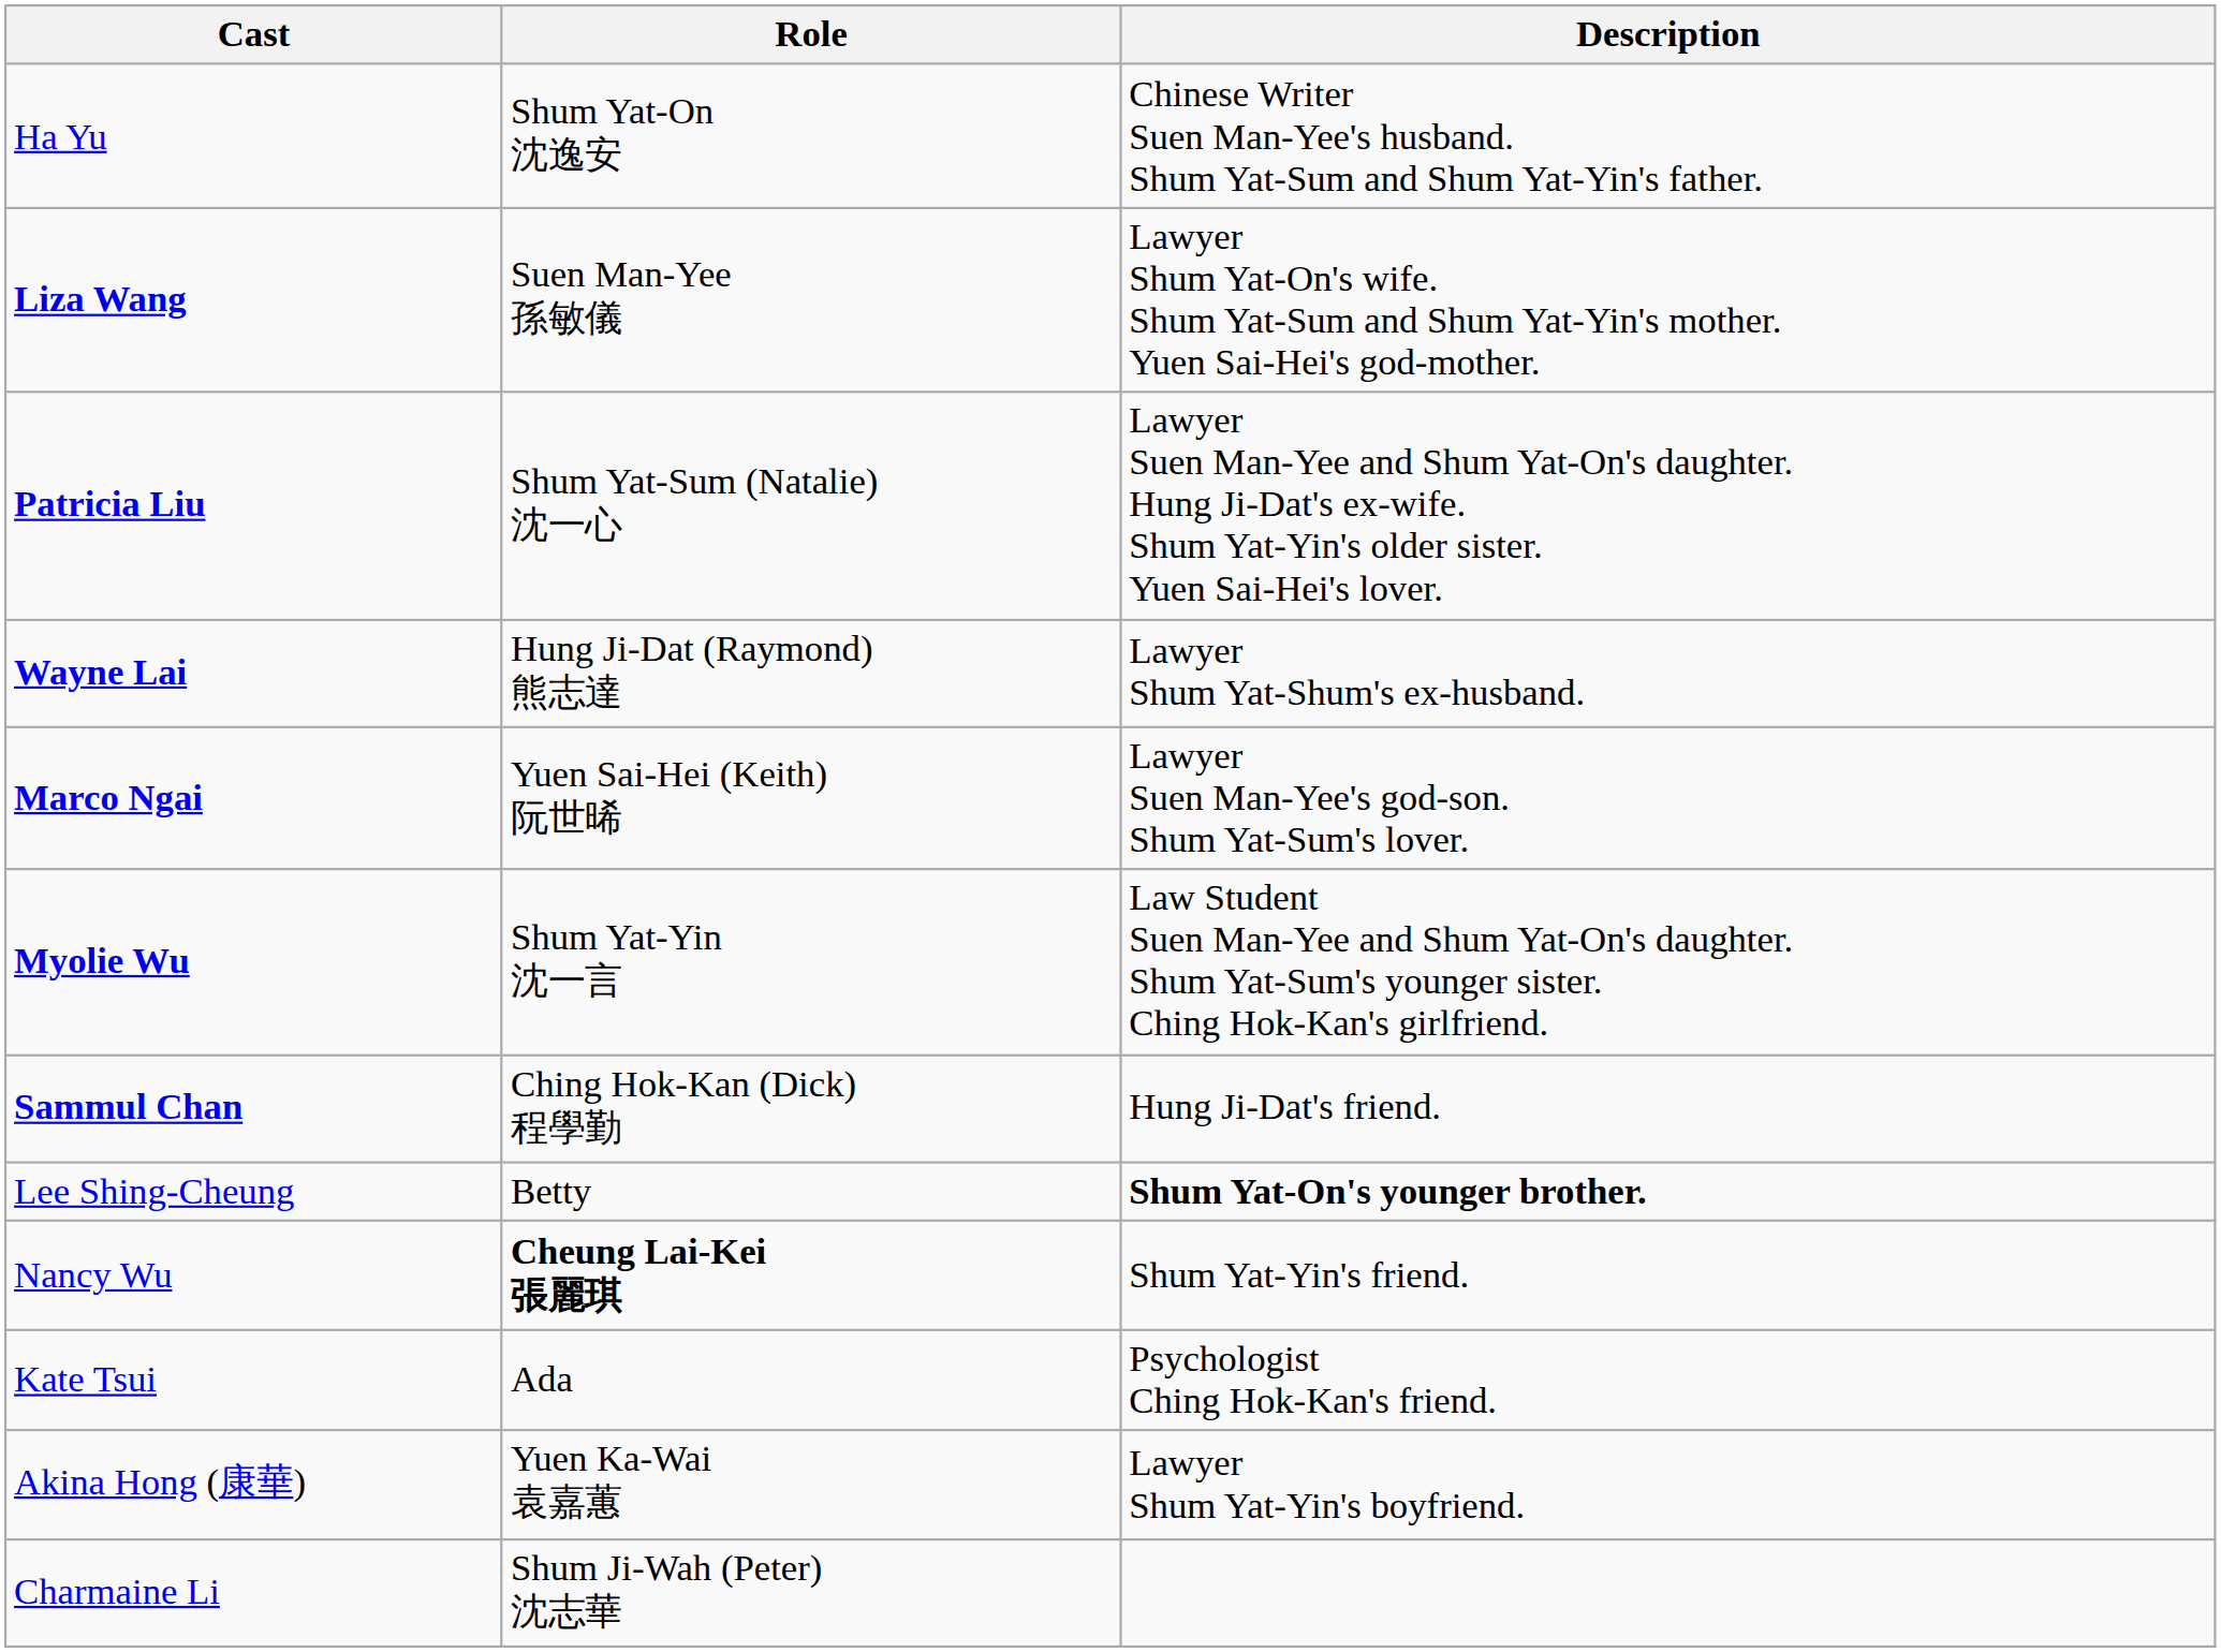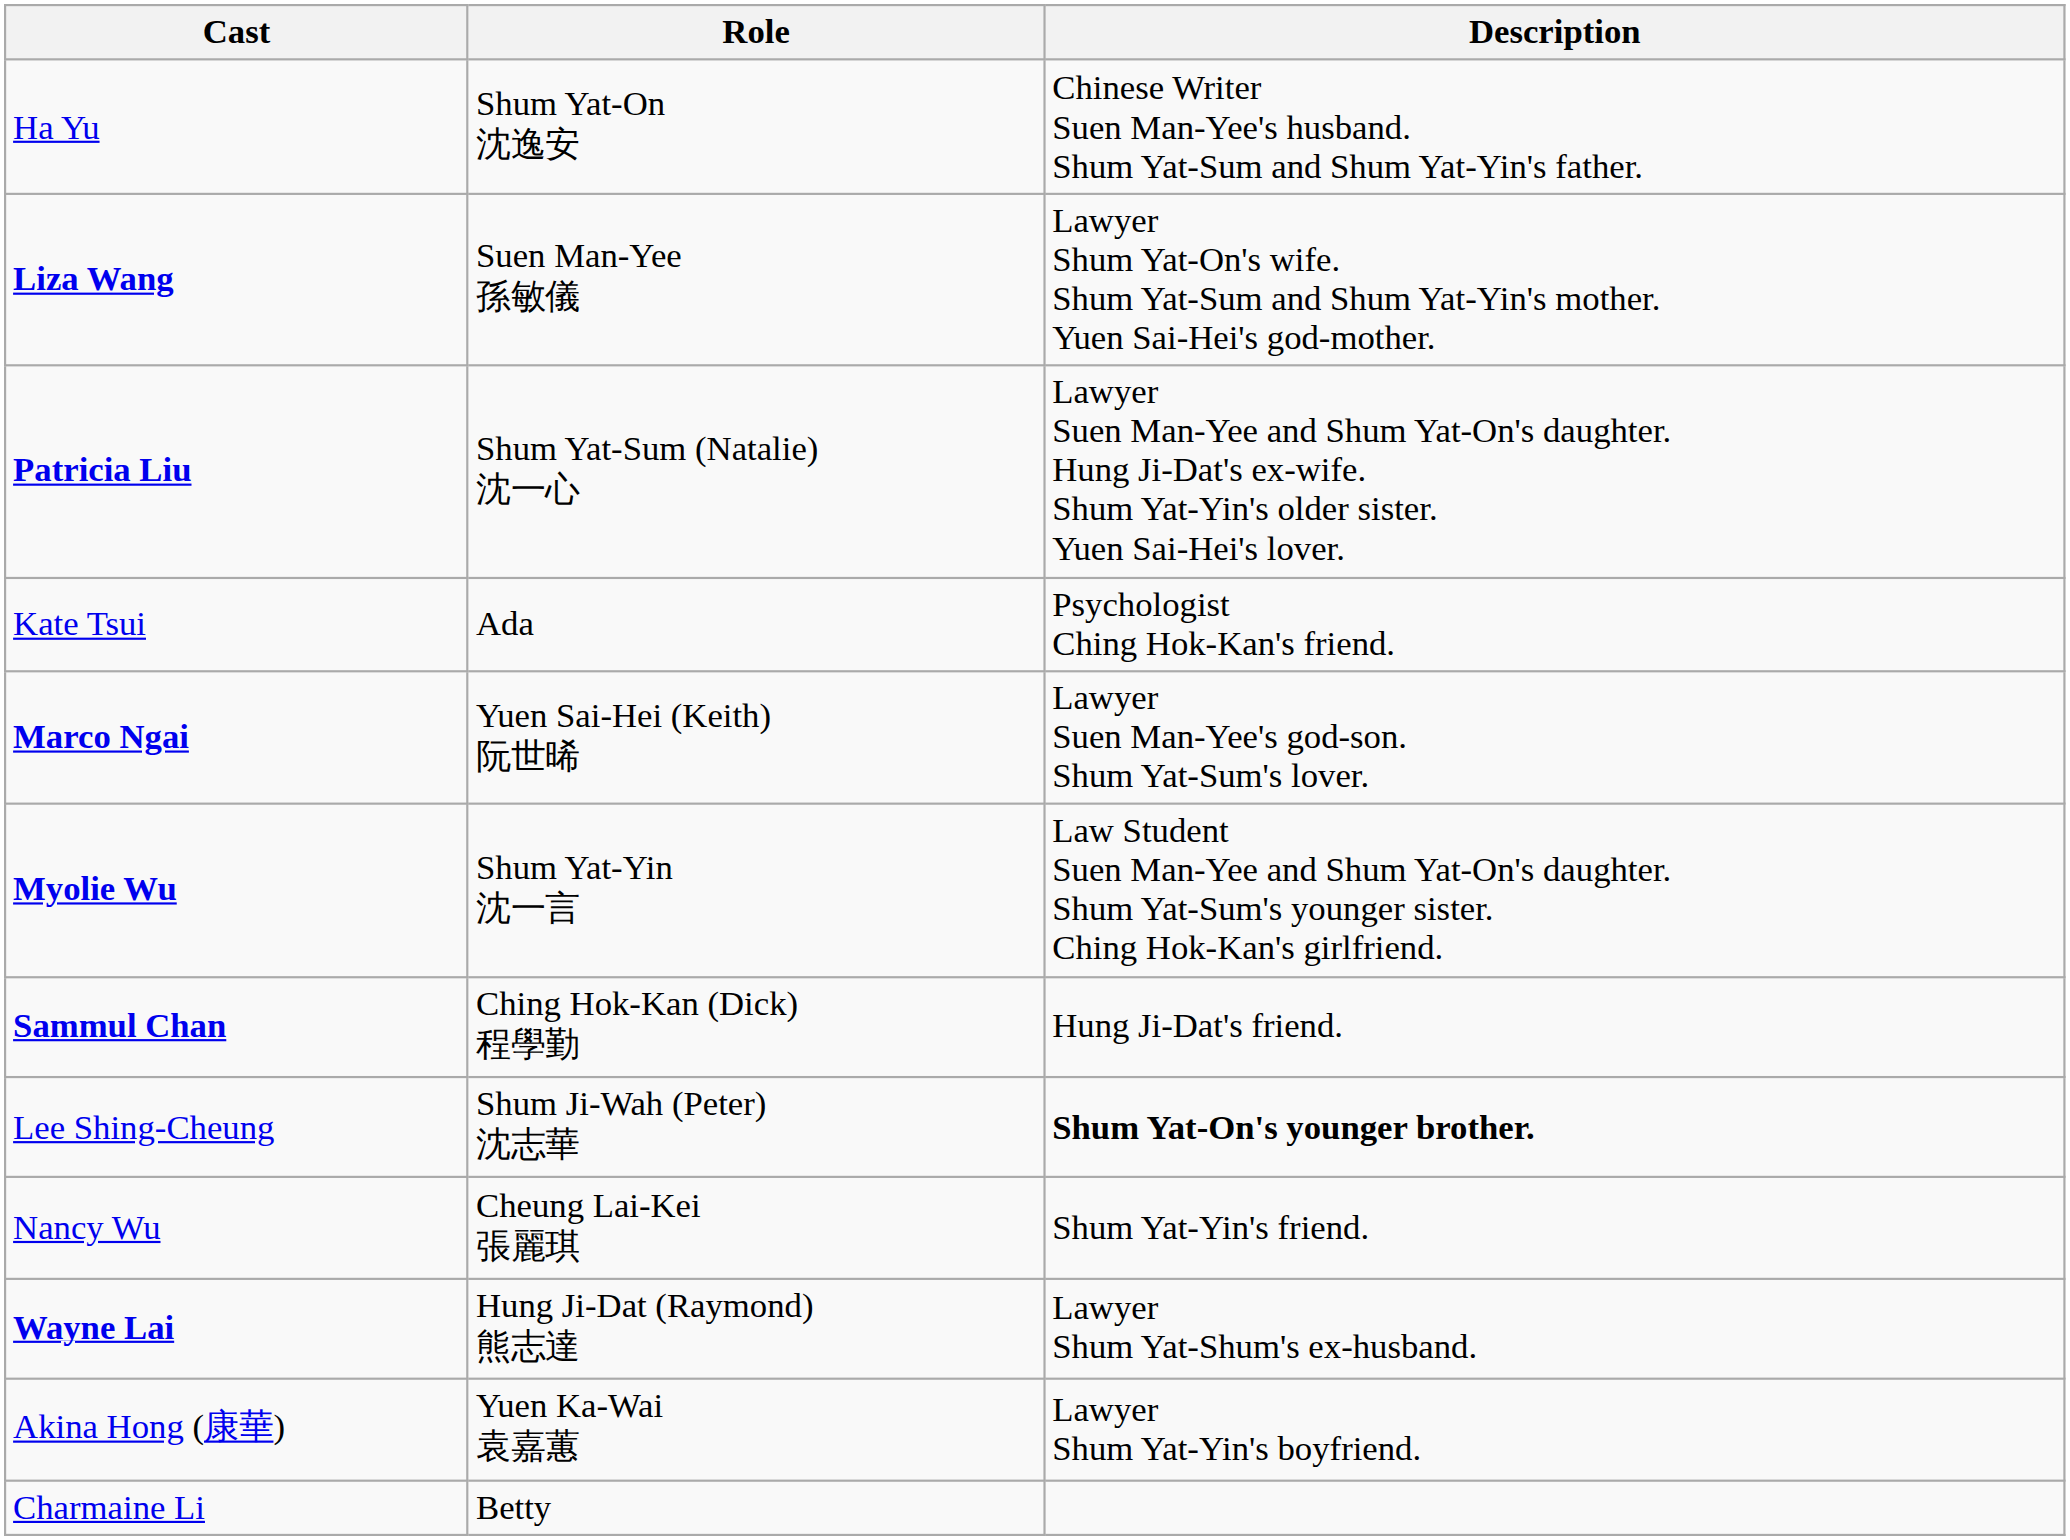rows swapped: Wayne Lai <-> Kate Tsui
Lee Shing-Cheung | Role: Betty -> Shum Ji-Wah (Peter) 沈志華
Nancy Wu | Role: bold -> normal
Charmaine Li | Role: Shum Ji-Wah (Peter) 沈志華 -> Betty
